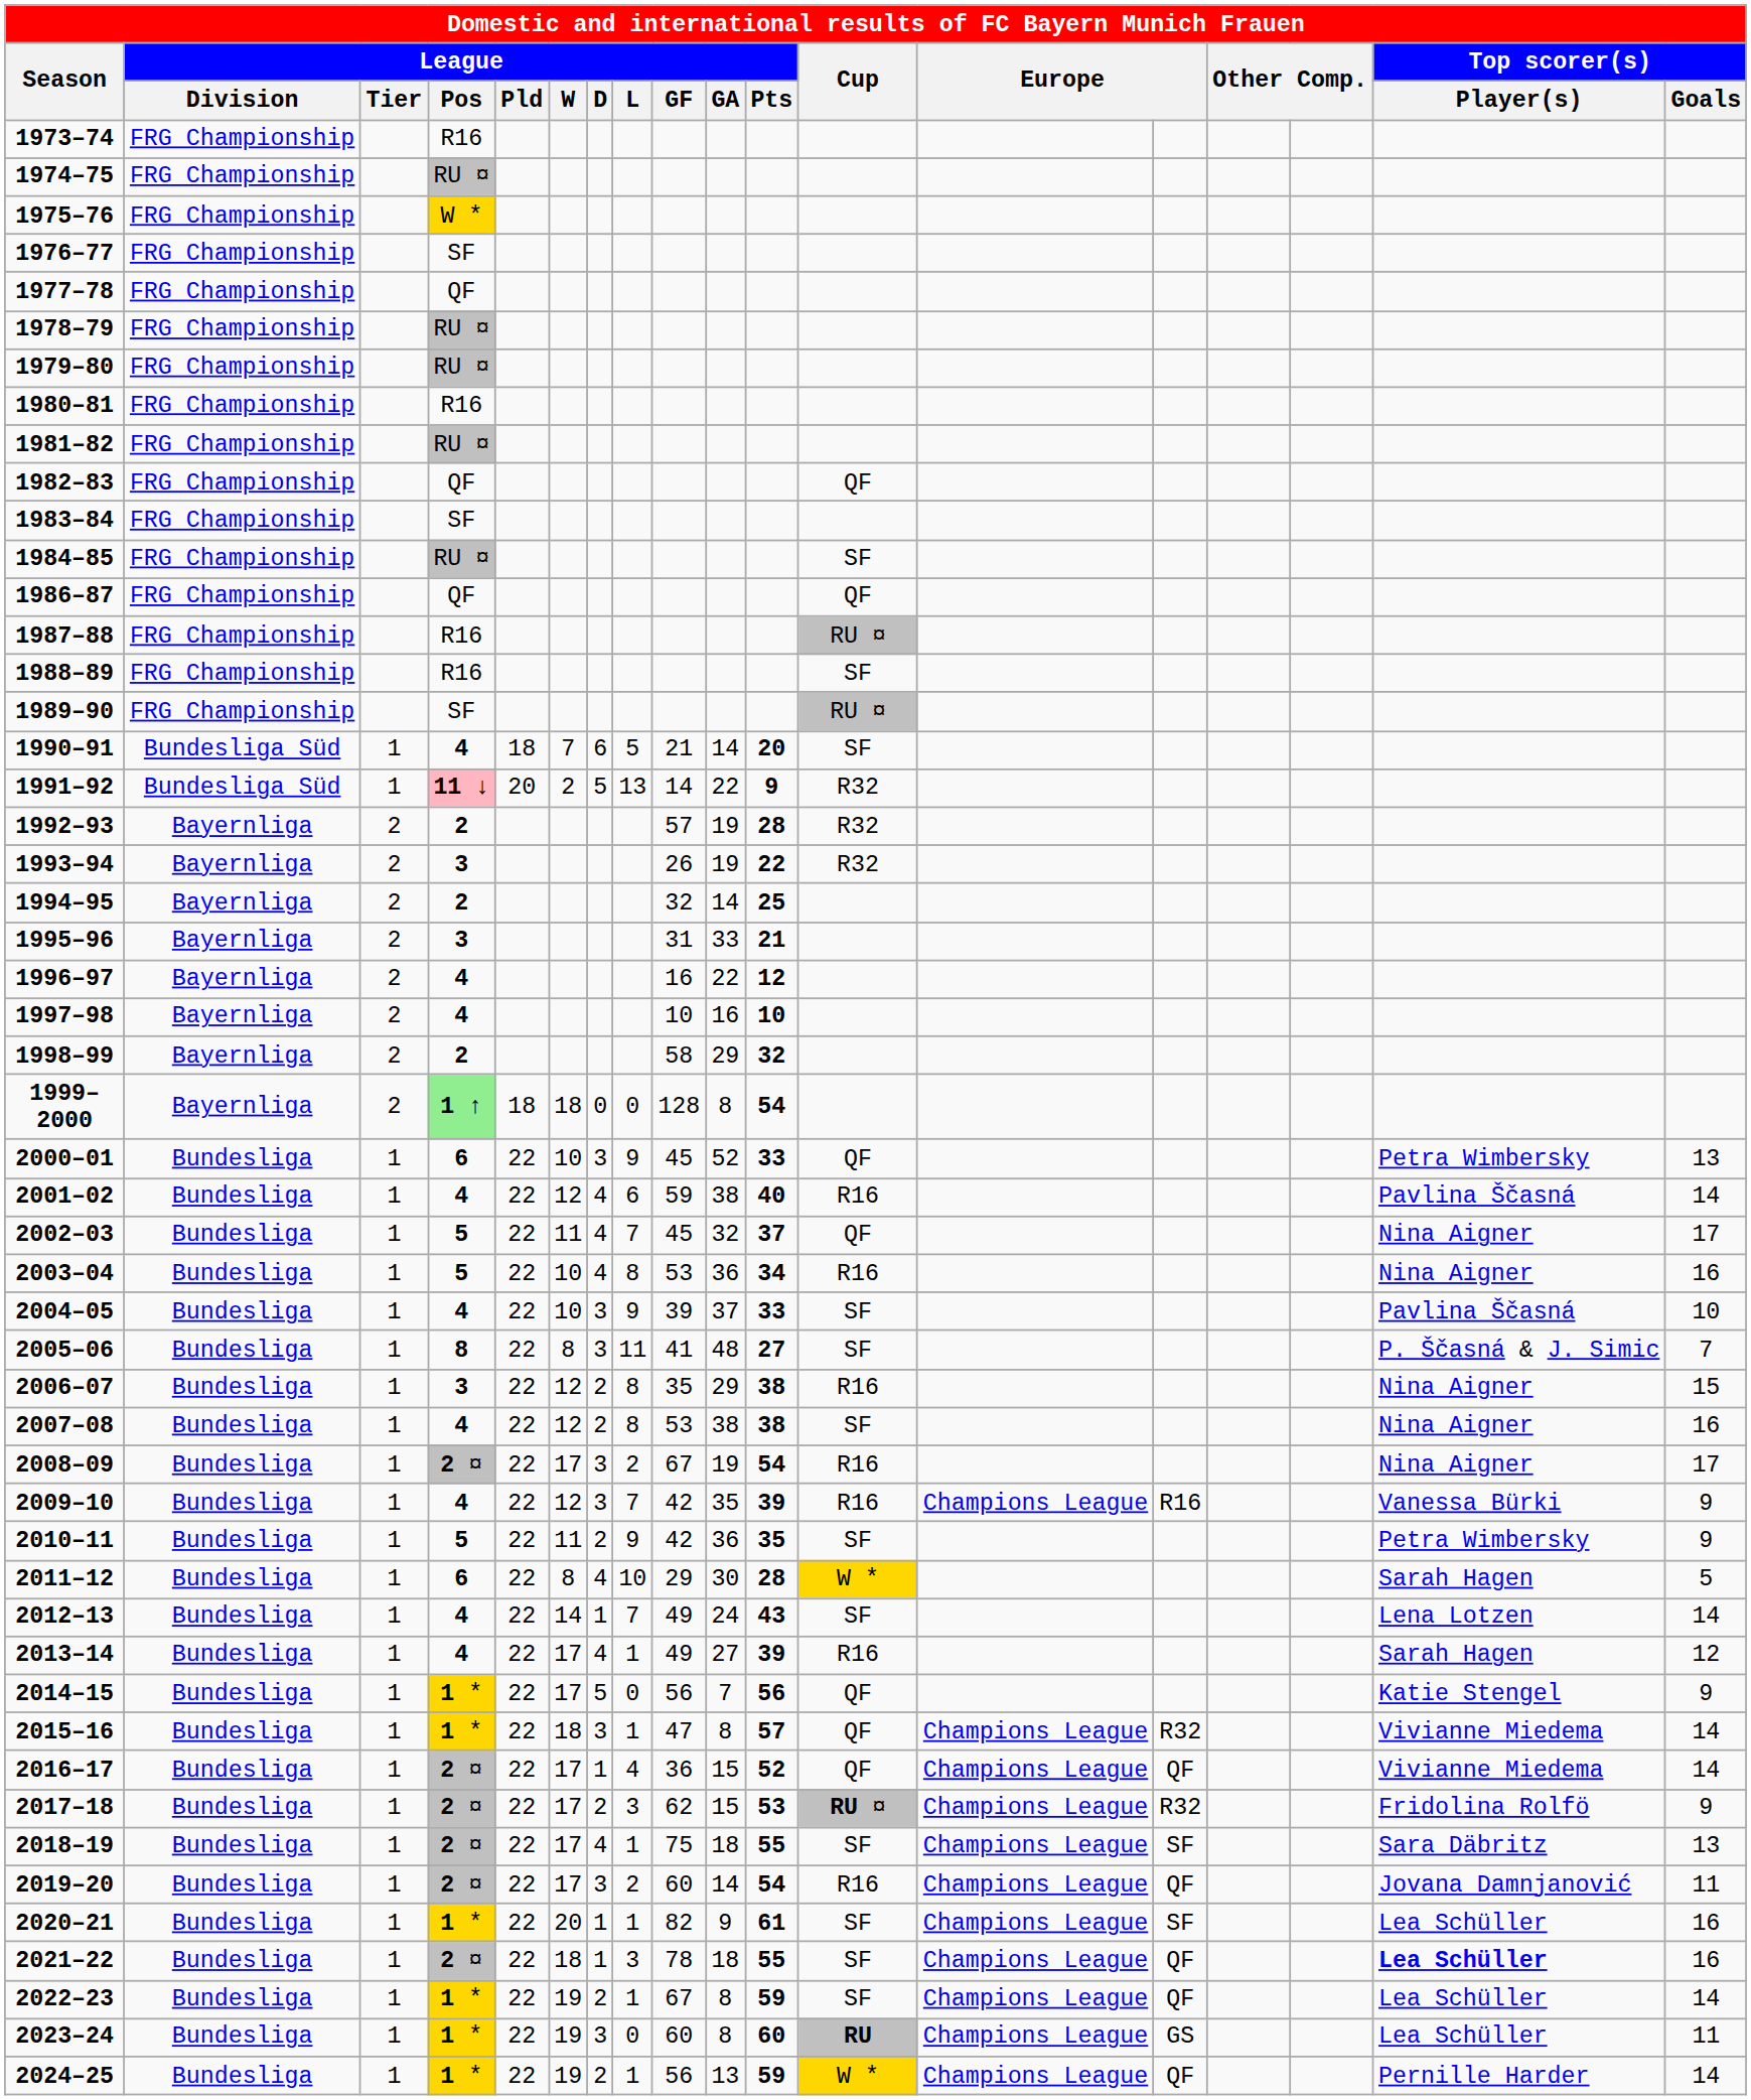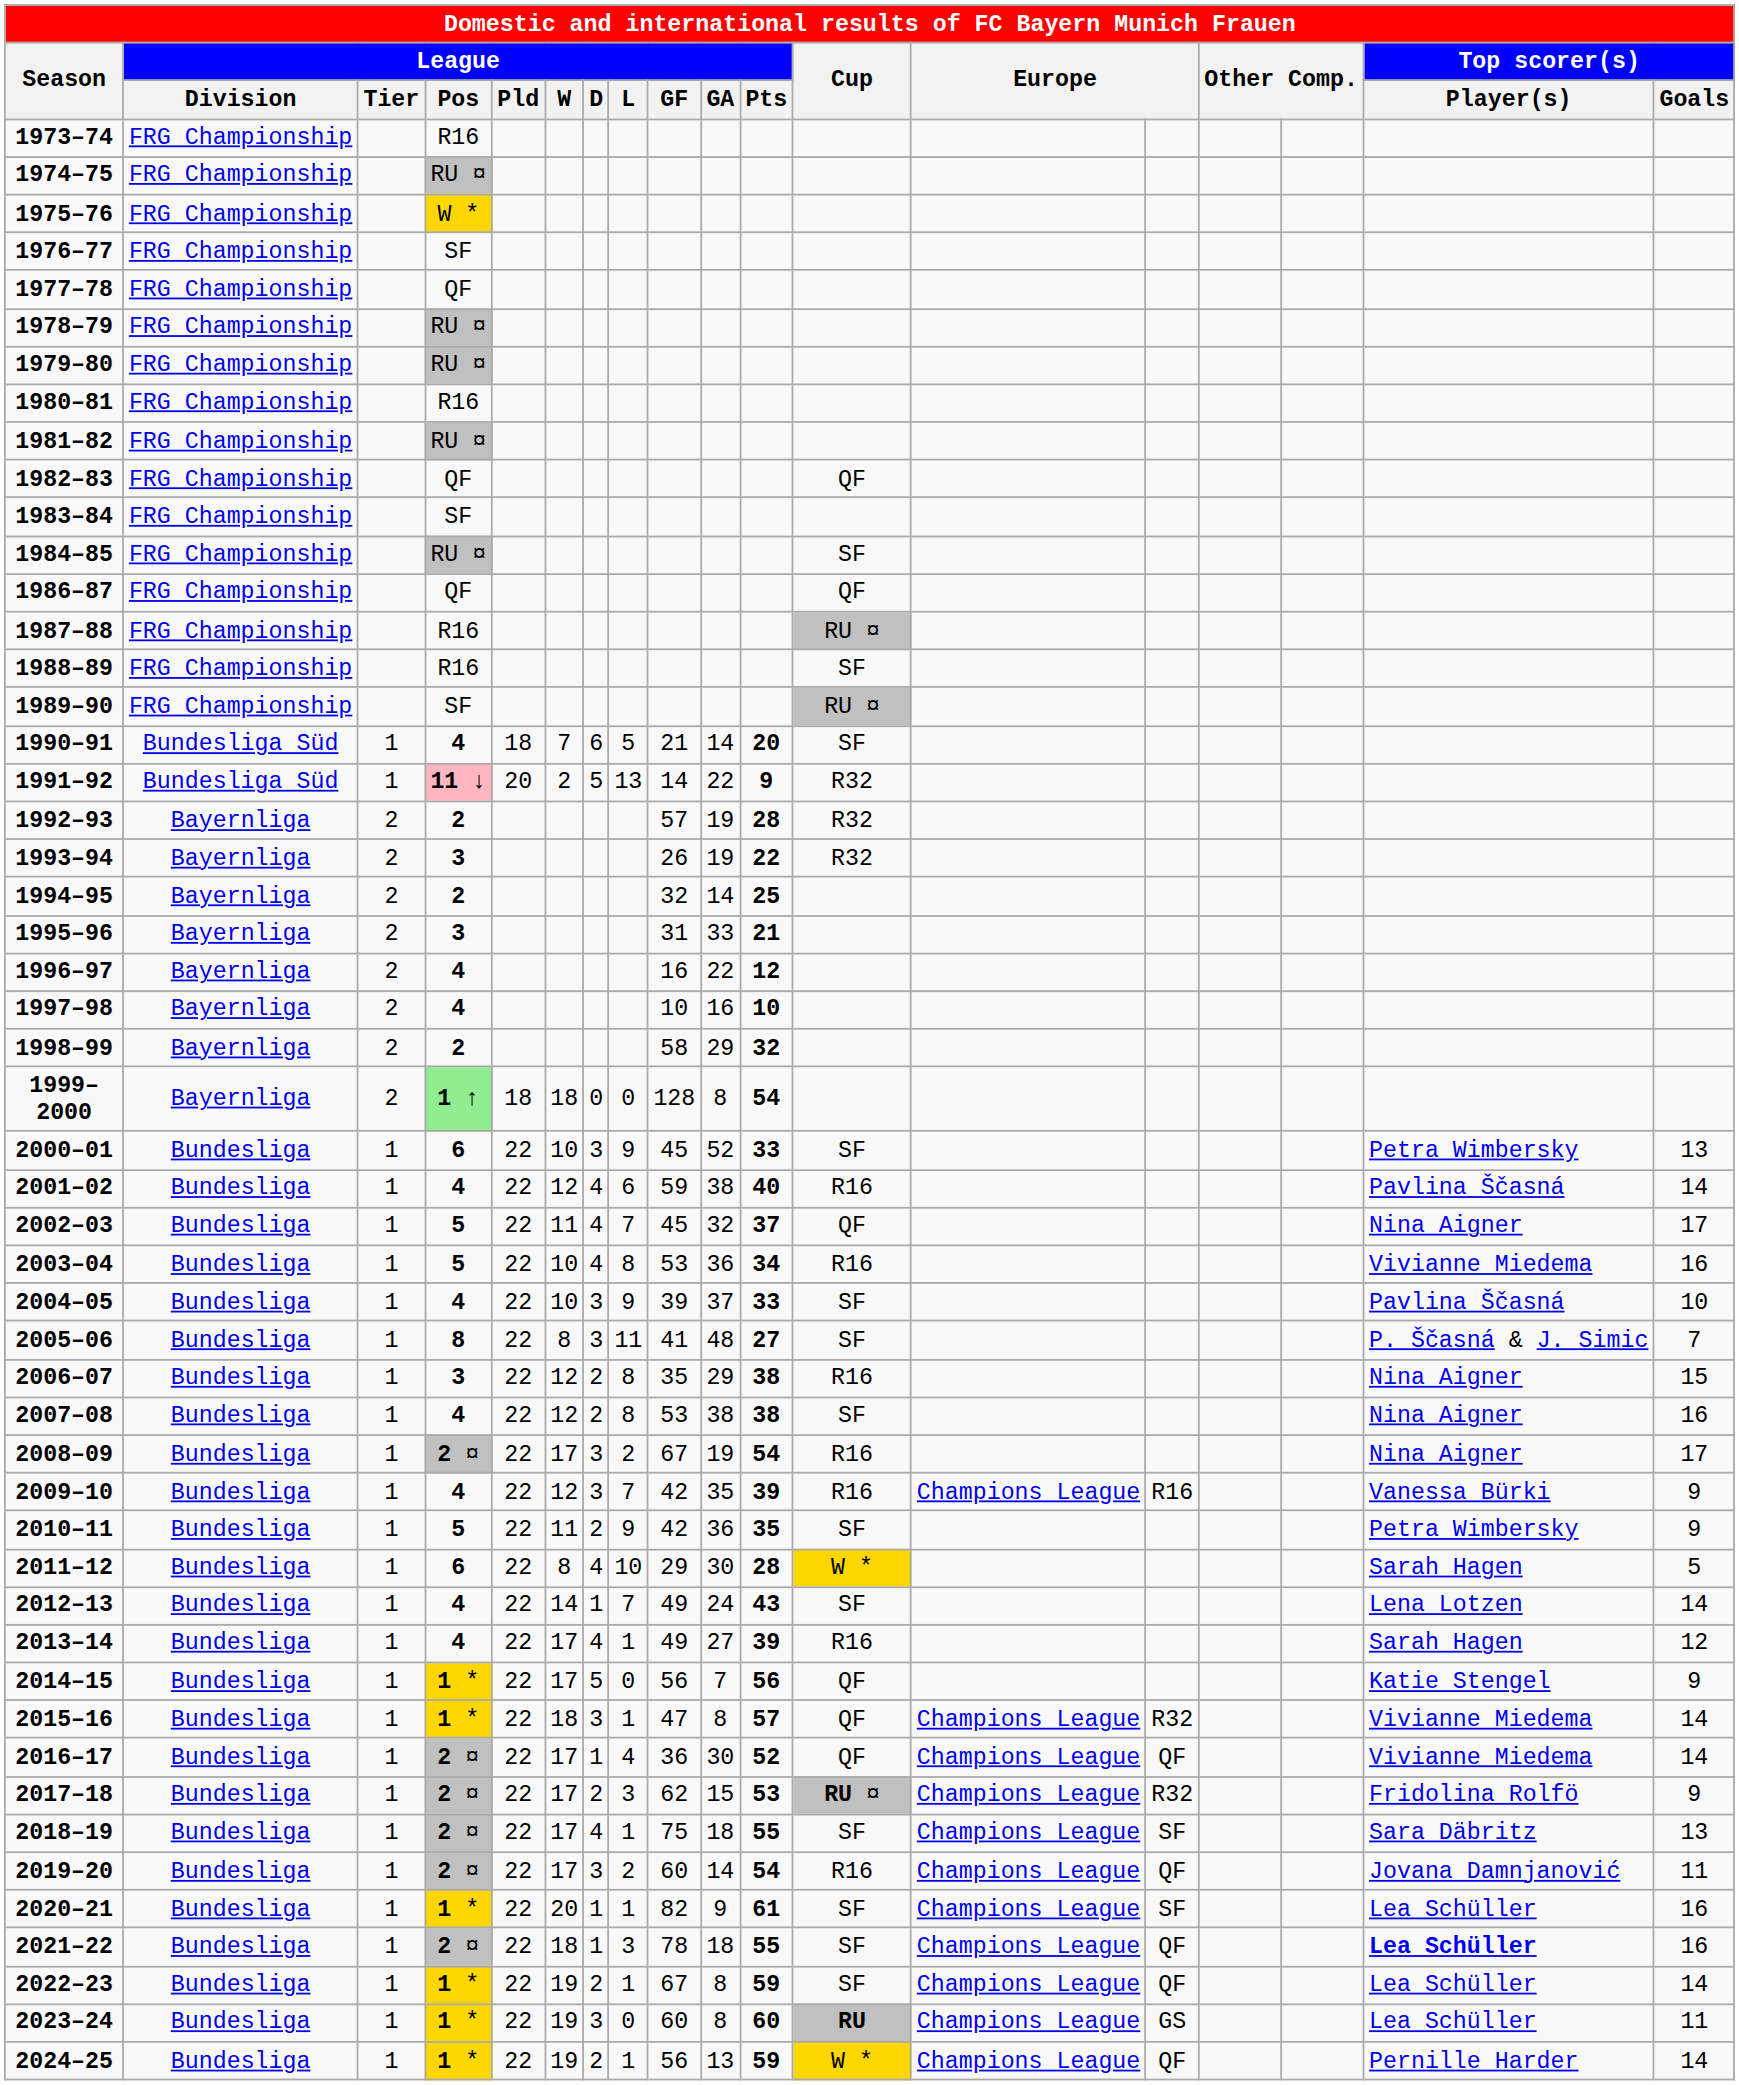2000–01 | Cup: QF -> SF
2003–04 | Top scorer(s) / Player(s): Nina Aigner -> Vivianne Miedema
2016–17 | League / GA: 15 -> 30
